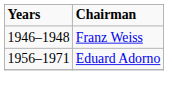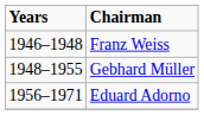+ row: 1948–1955 | Gebhard Müller
